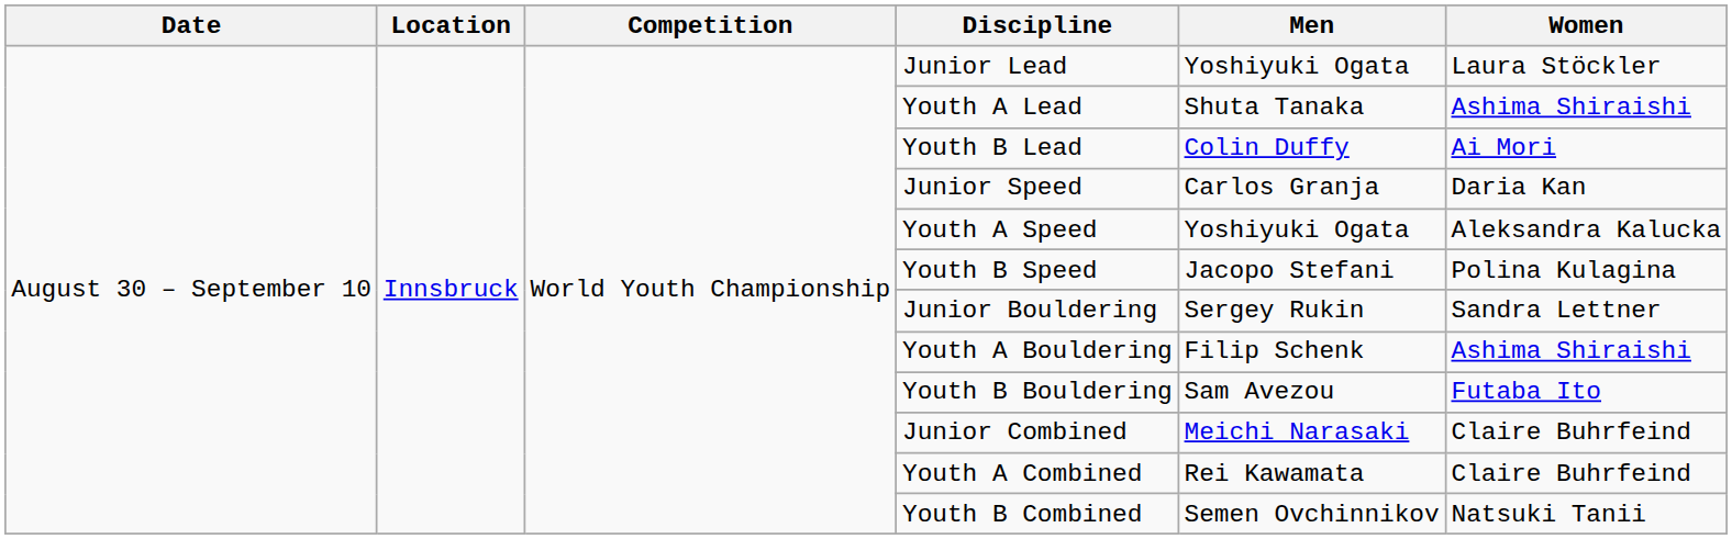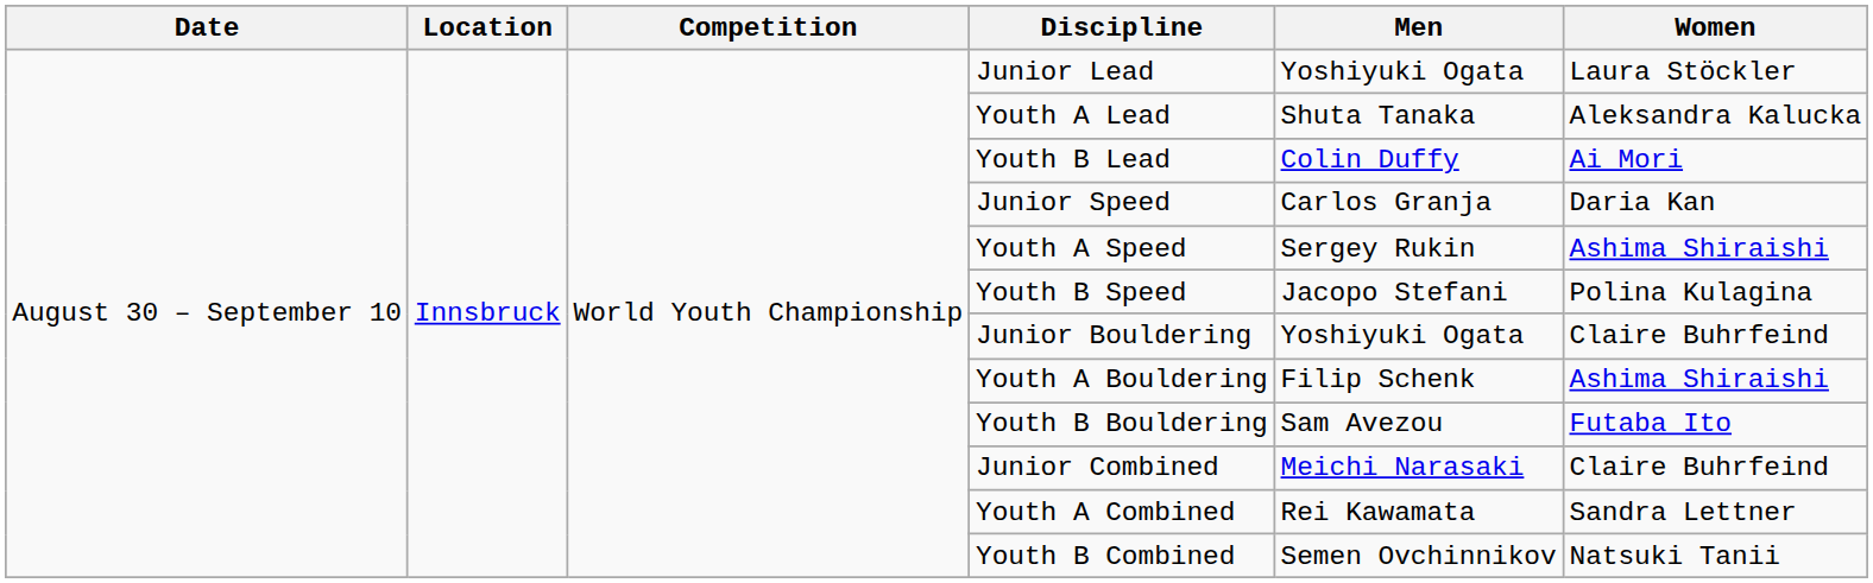Youth A Lead | Women: Ashima Shiraishi -> Aleksandra Kalucka
Youth A Speed | Men: Yoshiyuki Ogata -> Sergey Rukin
Youth A Speed | Women: Aleksandra Kalucka -> Ashima Shiraishi
Junior Bouldering | Men: Sergey Rukin -> Yoshiyuki Ogata
Junior Bouldering | Women: Sandra Lettner -> Claire Buhrfeind
Youth A Combined | Women: Claire Buhrfeind -> Sandra Lettner
